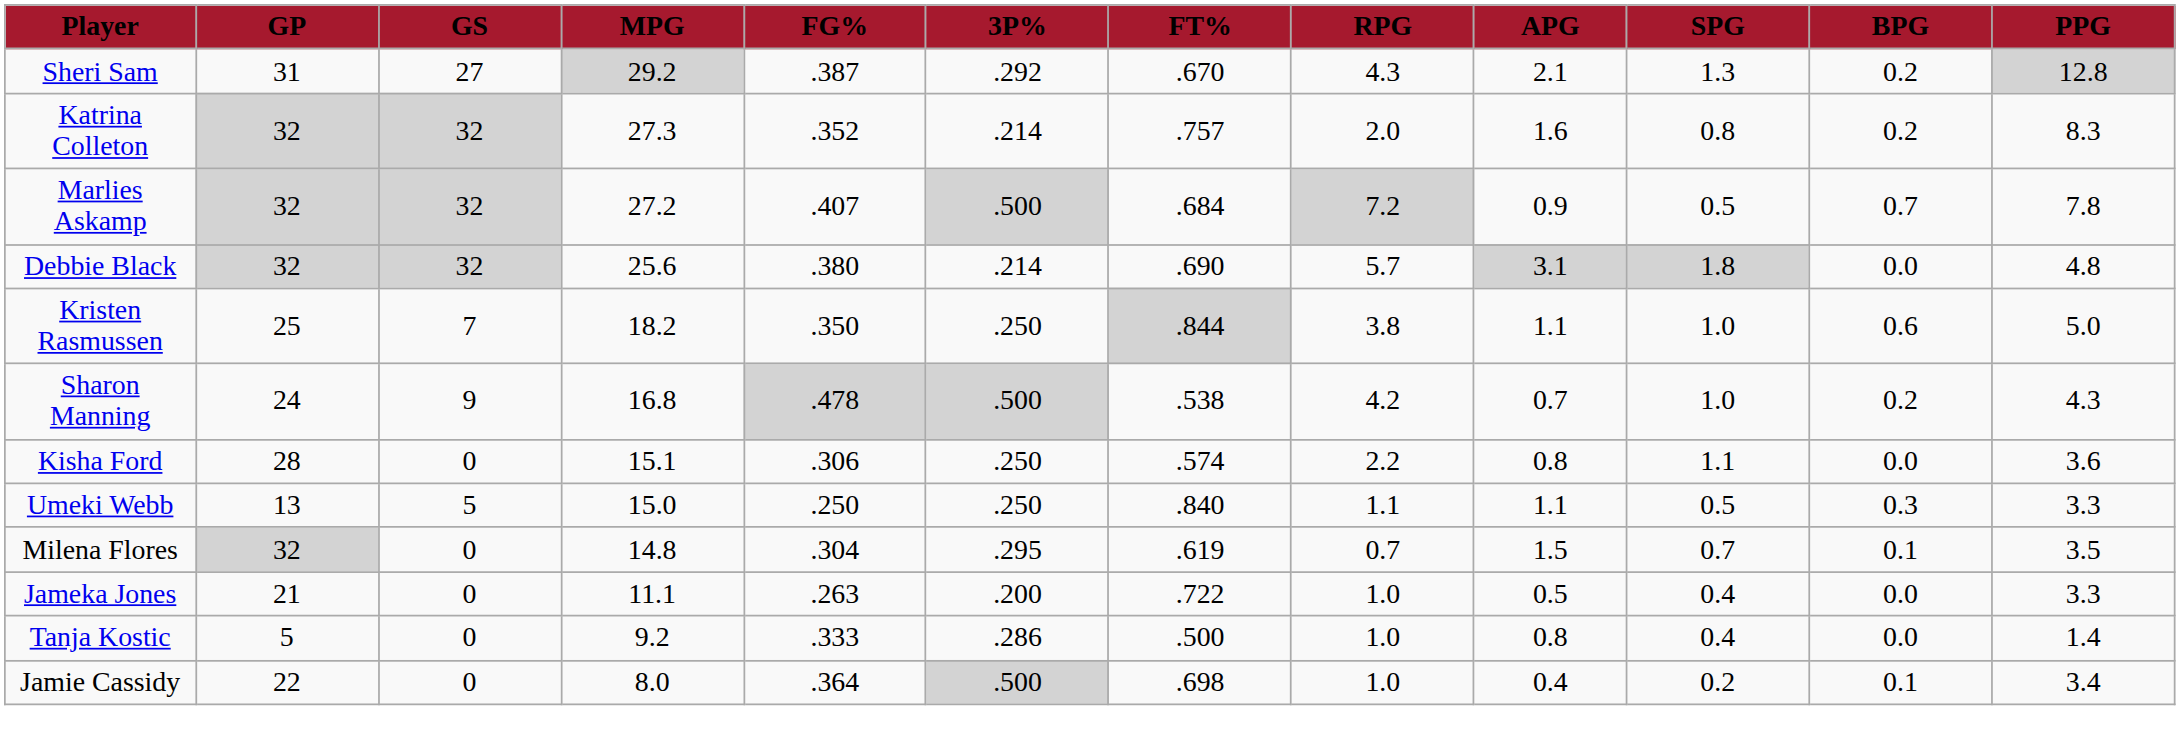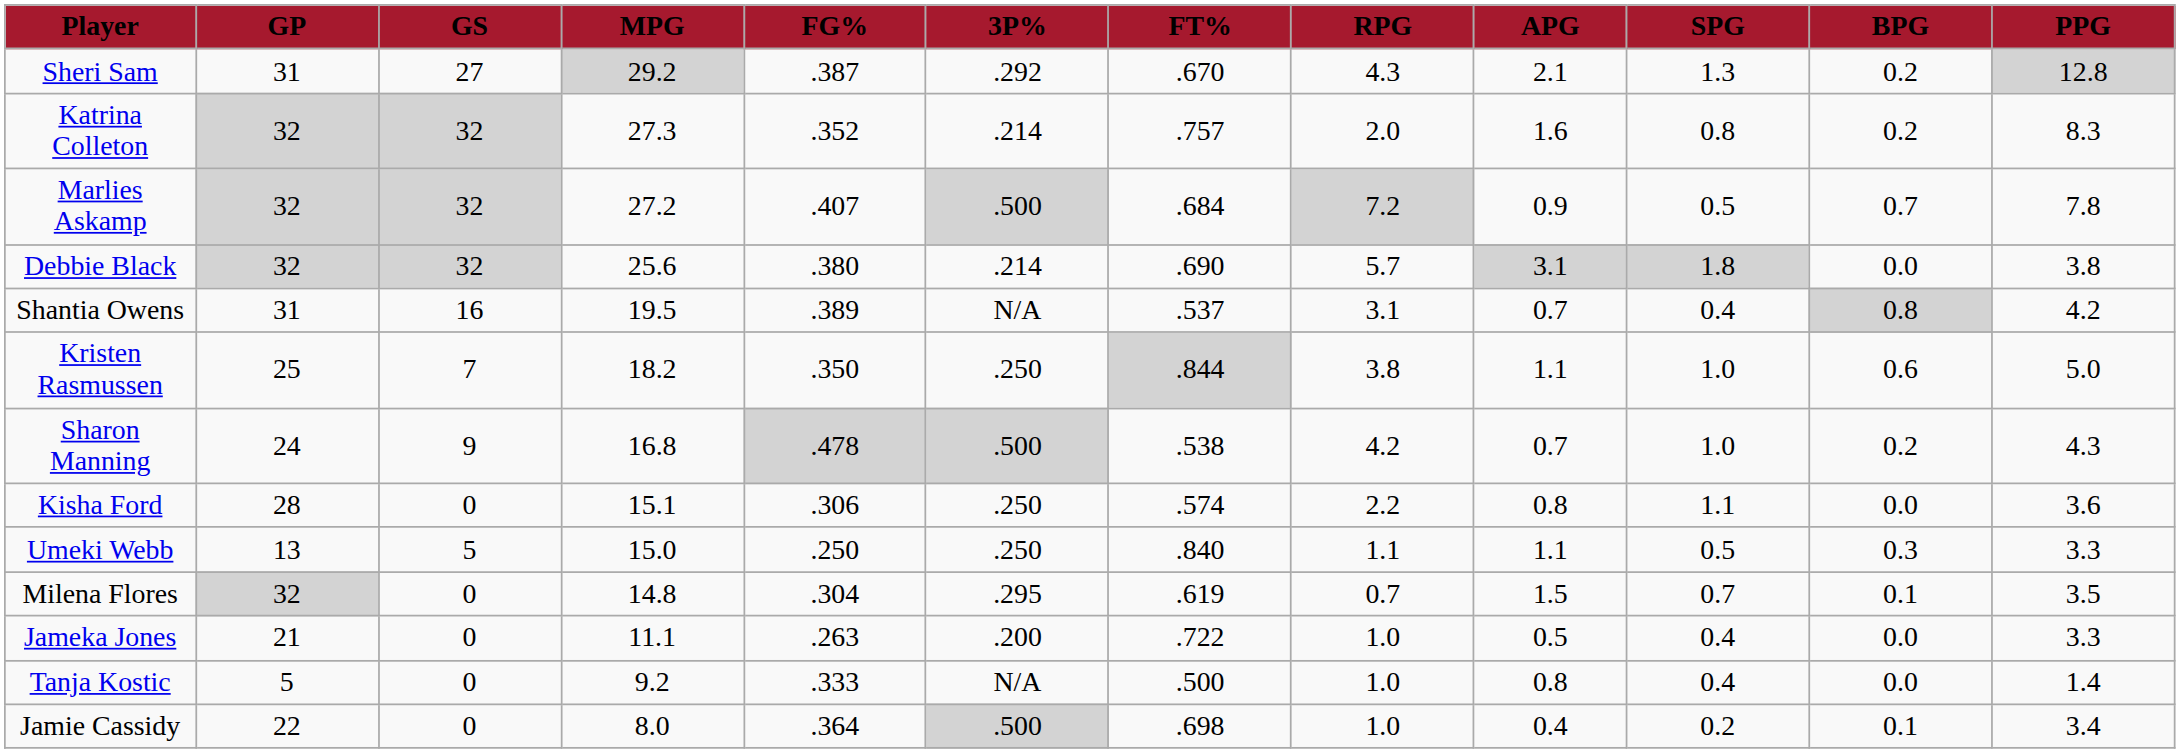Debbie Black | PPG: 4.8 -> 3.8
+ row: Shantia Owens | 31 | 16 | 19.5 | .389 | N/A | .537 | 3.1 | 0.7 | 0.4 | 0.8 | 4.2
Tanja Kostic | 3P%: .286 -> N/A
